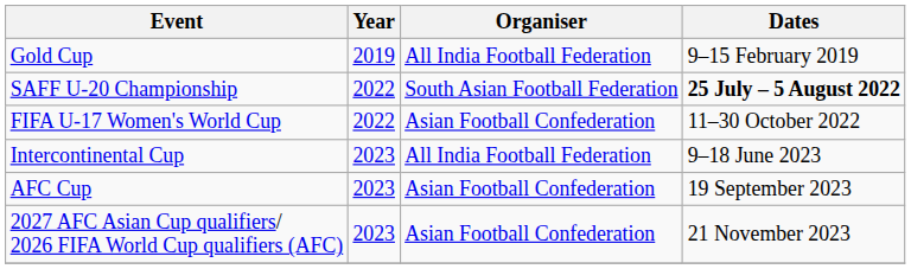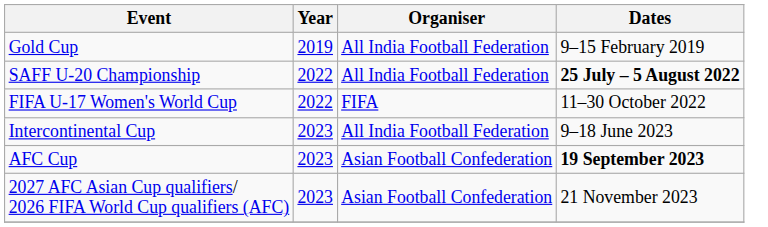SAFF U-20 Championship | Organiser: South Asian Football Federation -> All India Football Federation
FIFA U-17 Women's World Cup | Organiser: Asian Football Confederation -> FIFA
AFC Cup | Dates: normal -> bold
